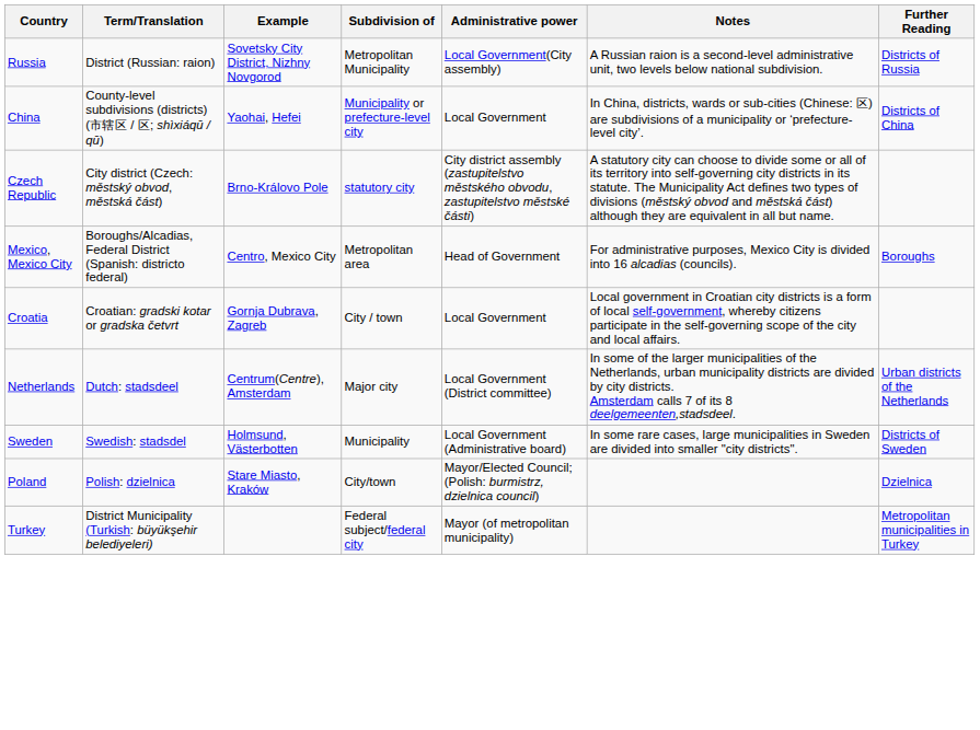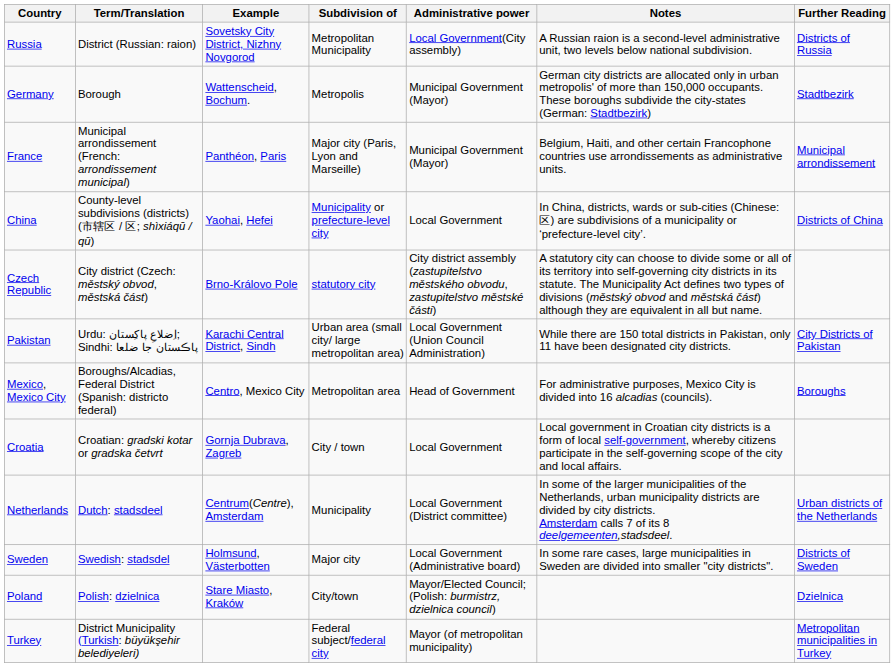+ row: Germany | Borough | Wattenscheid, Bochum. | Metropolis | Municipal Government (Mayor) | German city districts are allocated only in urban metropolis' of more than 150,000 occupants. These boroughs subdivide the city-states (German: Stadtbezirk) | Stadtbezirk
+ row: France | Municipal arrondissement (French: arrondissement municipal) | Panthéon, Paris | Major city (Paris, Lyon and Marseille) | Municipal Government (Mayor) | Belgium, Haiti, and other certain Francophone countries use arrondissements as administrative units. | Municipal arrondissement
+ row: Pakistan | Urdu: اِضلاعِ پاكِستان; Sindhi: پاڪستان جا ضلعا | Karachi Central District, Sindh | Urban area (small city/ large metropolitan area) | Local Government (Union Council Administration) | While there are 150 total districts in Pakistan, only 11 have been designated city districts. | City Districts of Pakistan
Netherlands | Subdivision of: Major city -> Municipality
Sweden | Subdivision of: Municipality -> Major city
